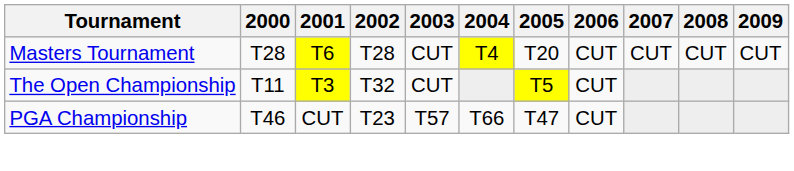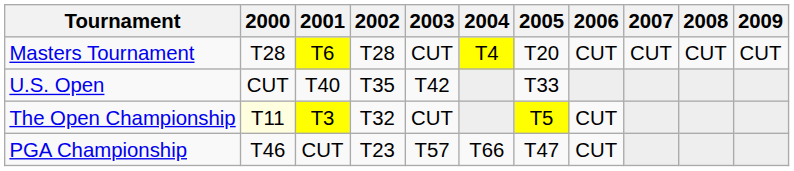+ row: U.S. Open | CUT | T40 | T35 | T42 | T33
The Open Championship | 2000: no background -> lightyellow background
